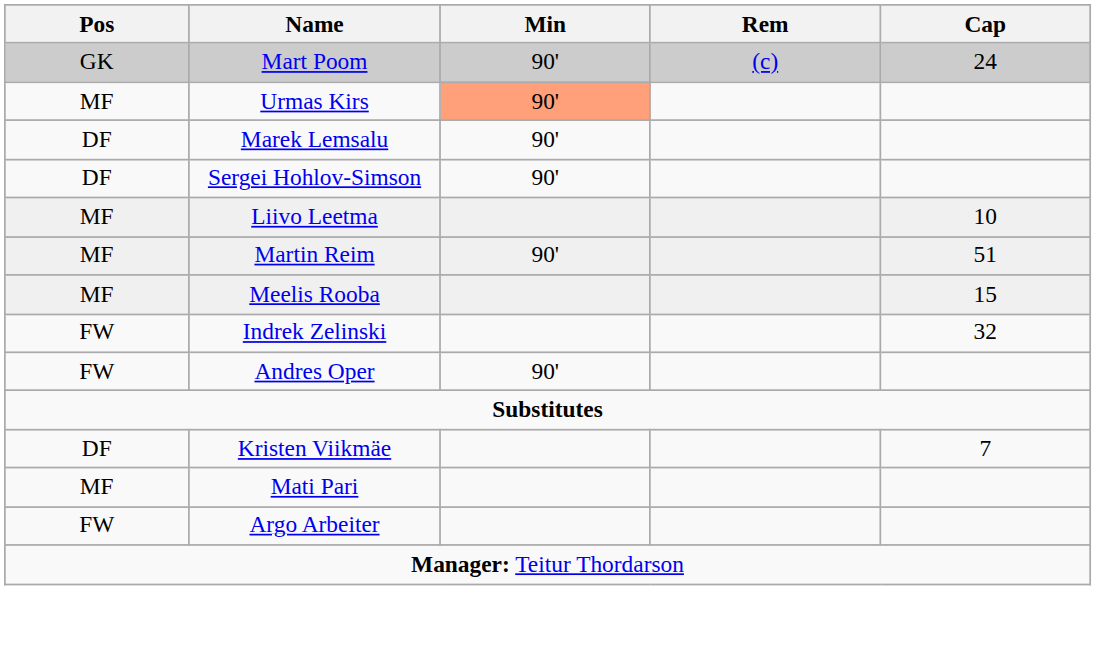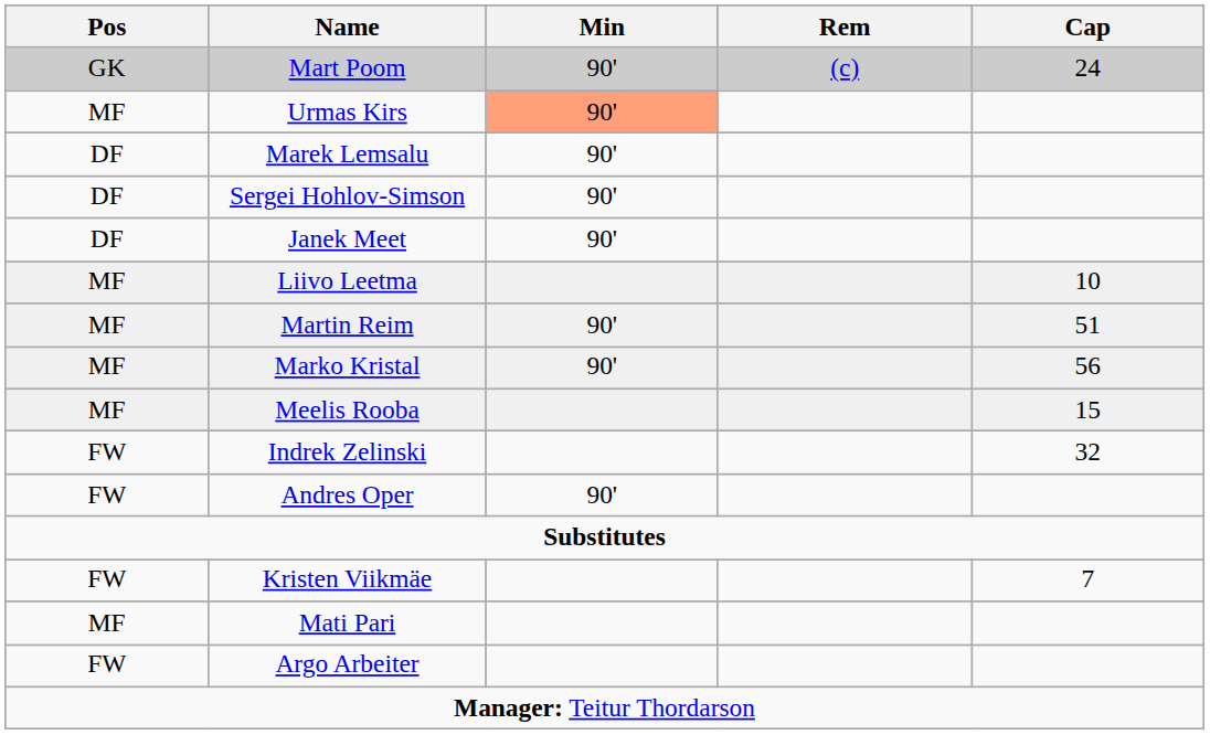+ row: DF | Janek Meet | 90'
+ row: MF | Marko Kristal | 90' | 56
Kristen Viikmäe | Pos: DF -> FW
